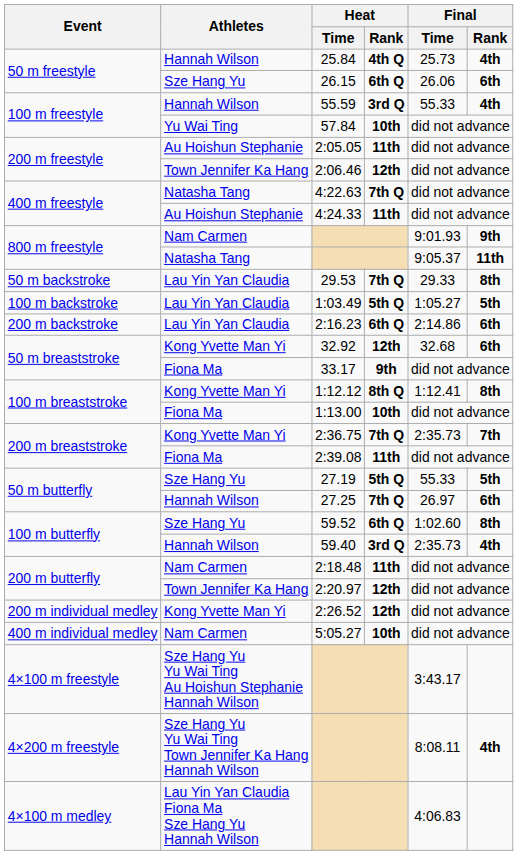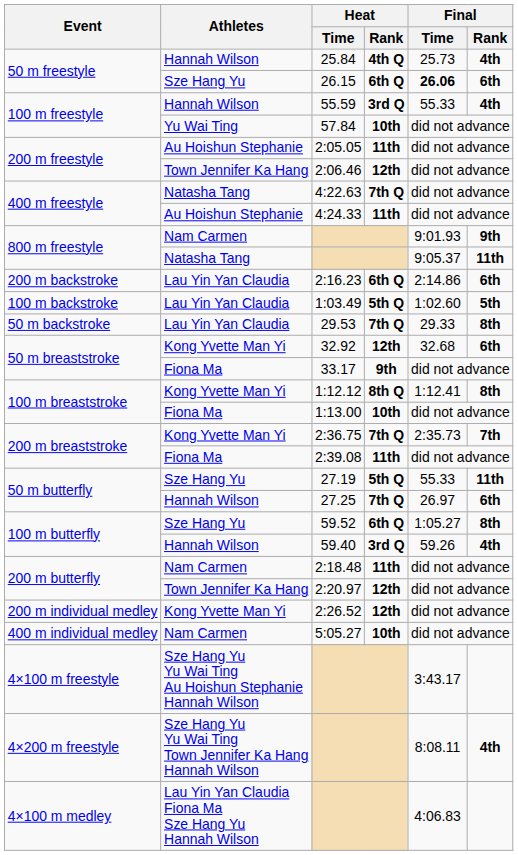26.15 | Final / Time: normal -> bold
rows swapped: 29.53 <-> 2:16.23
1:03.49 | Final / Time: 1:05.27 -> 1:02.60
27.19 | Final / Rank: 5th -> 11th
59.52 | Final / Time: 1:02.60 -> 1:05.27
59.40 | Final / Time: 2:35.73 -> 59.26
